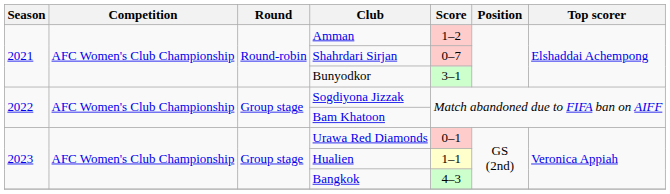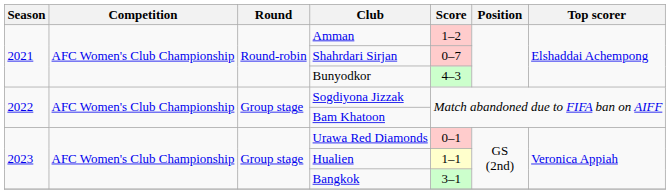Bunyodkor | Score: 3–1 -> 4–3
Bangkok | Score: 4–3 -> 3–1
